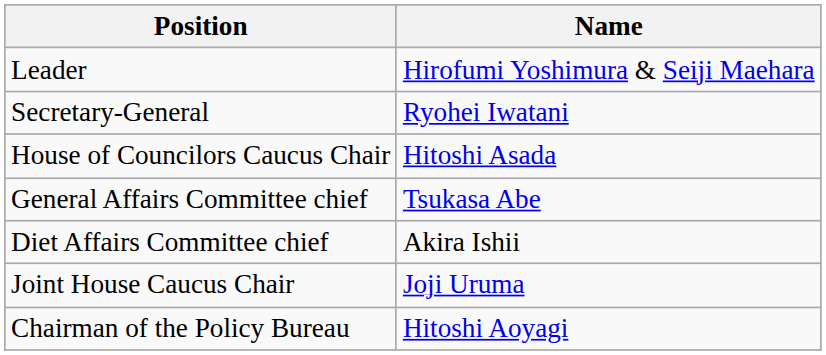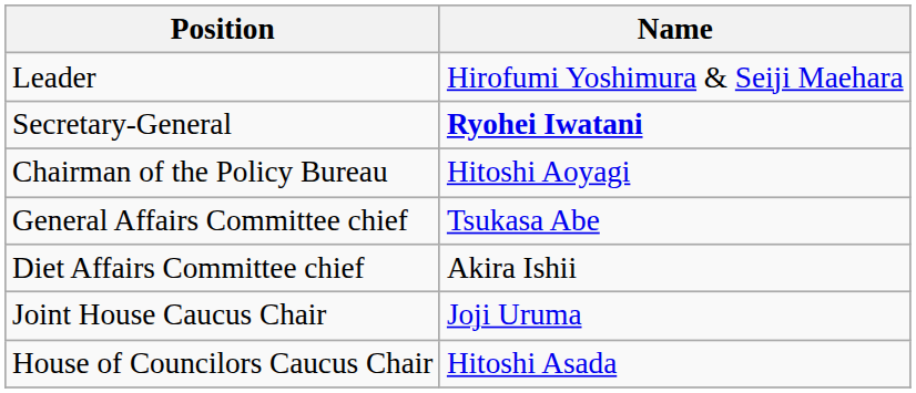Secretary-General | Name: normal -> bold
rows swapped: Chairman of the Policy Bureau <-> House of Councilors Caucus Chair
